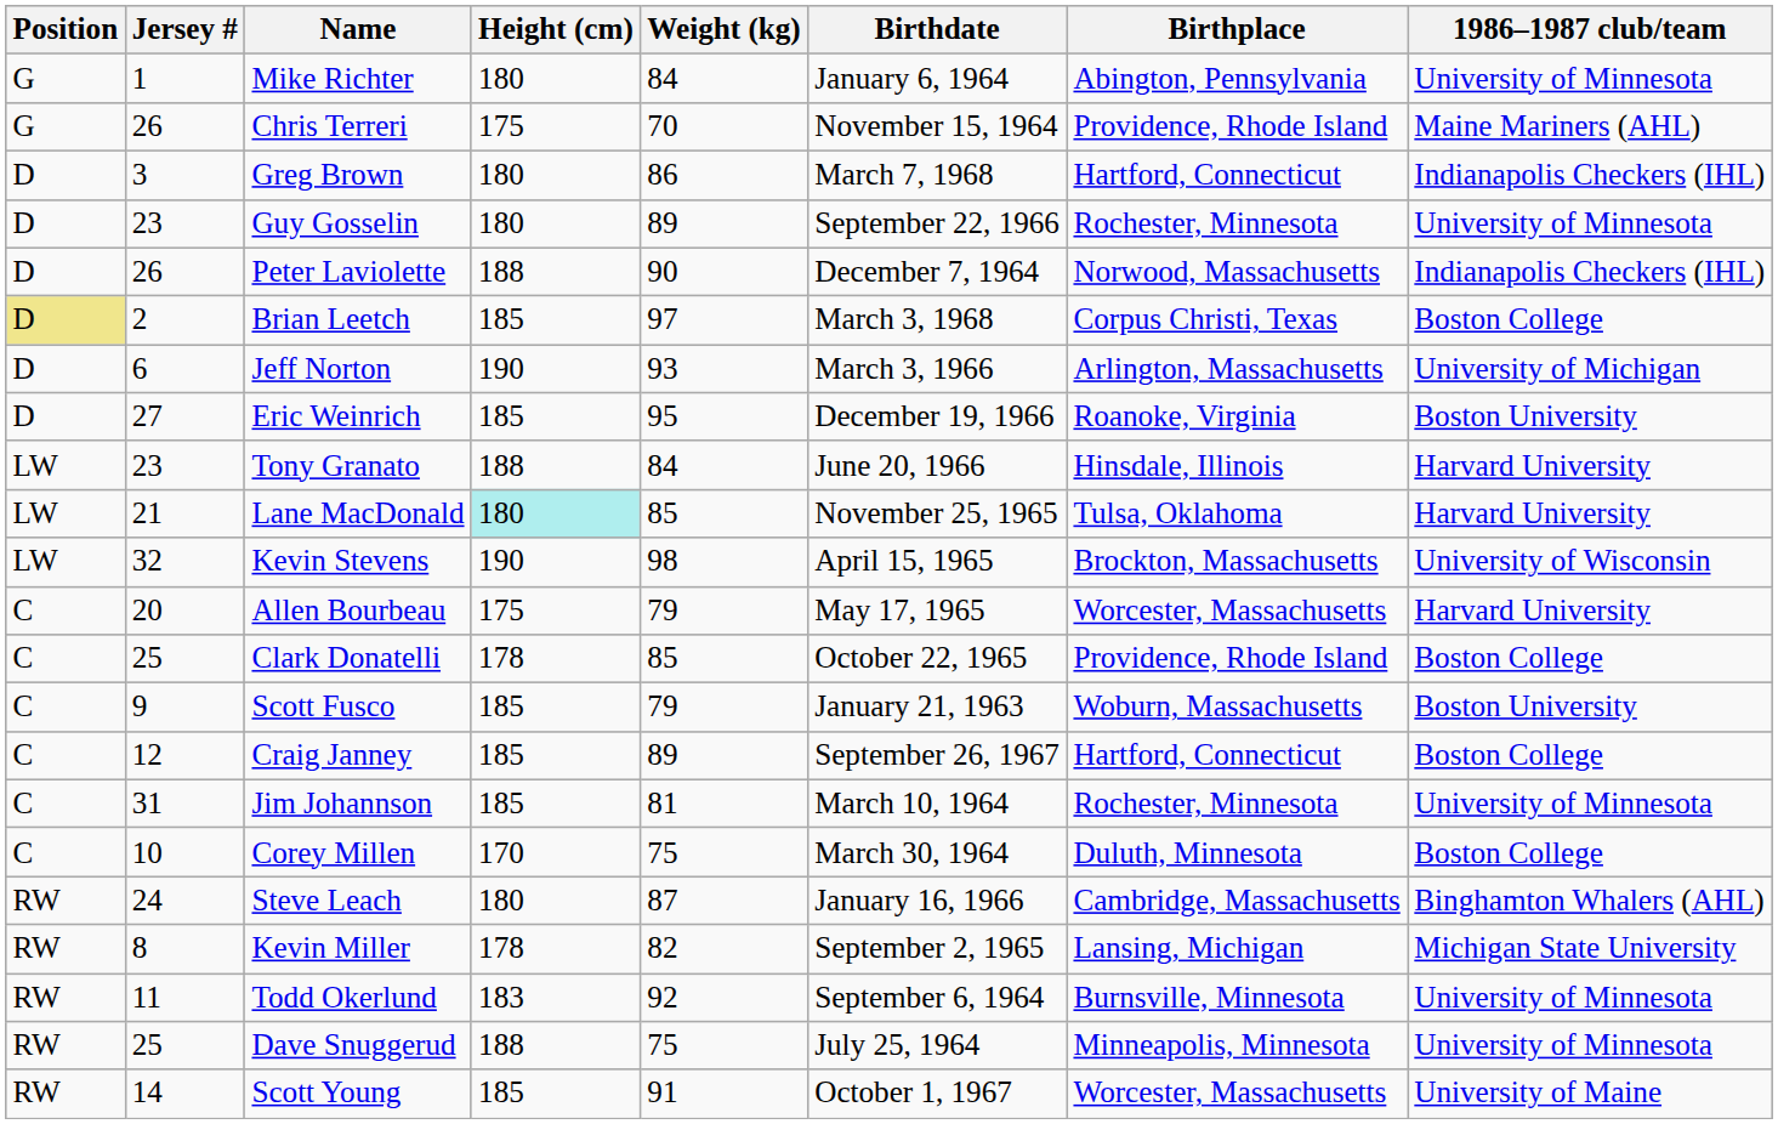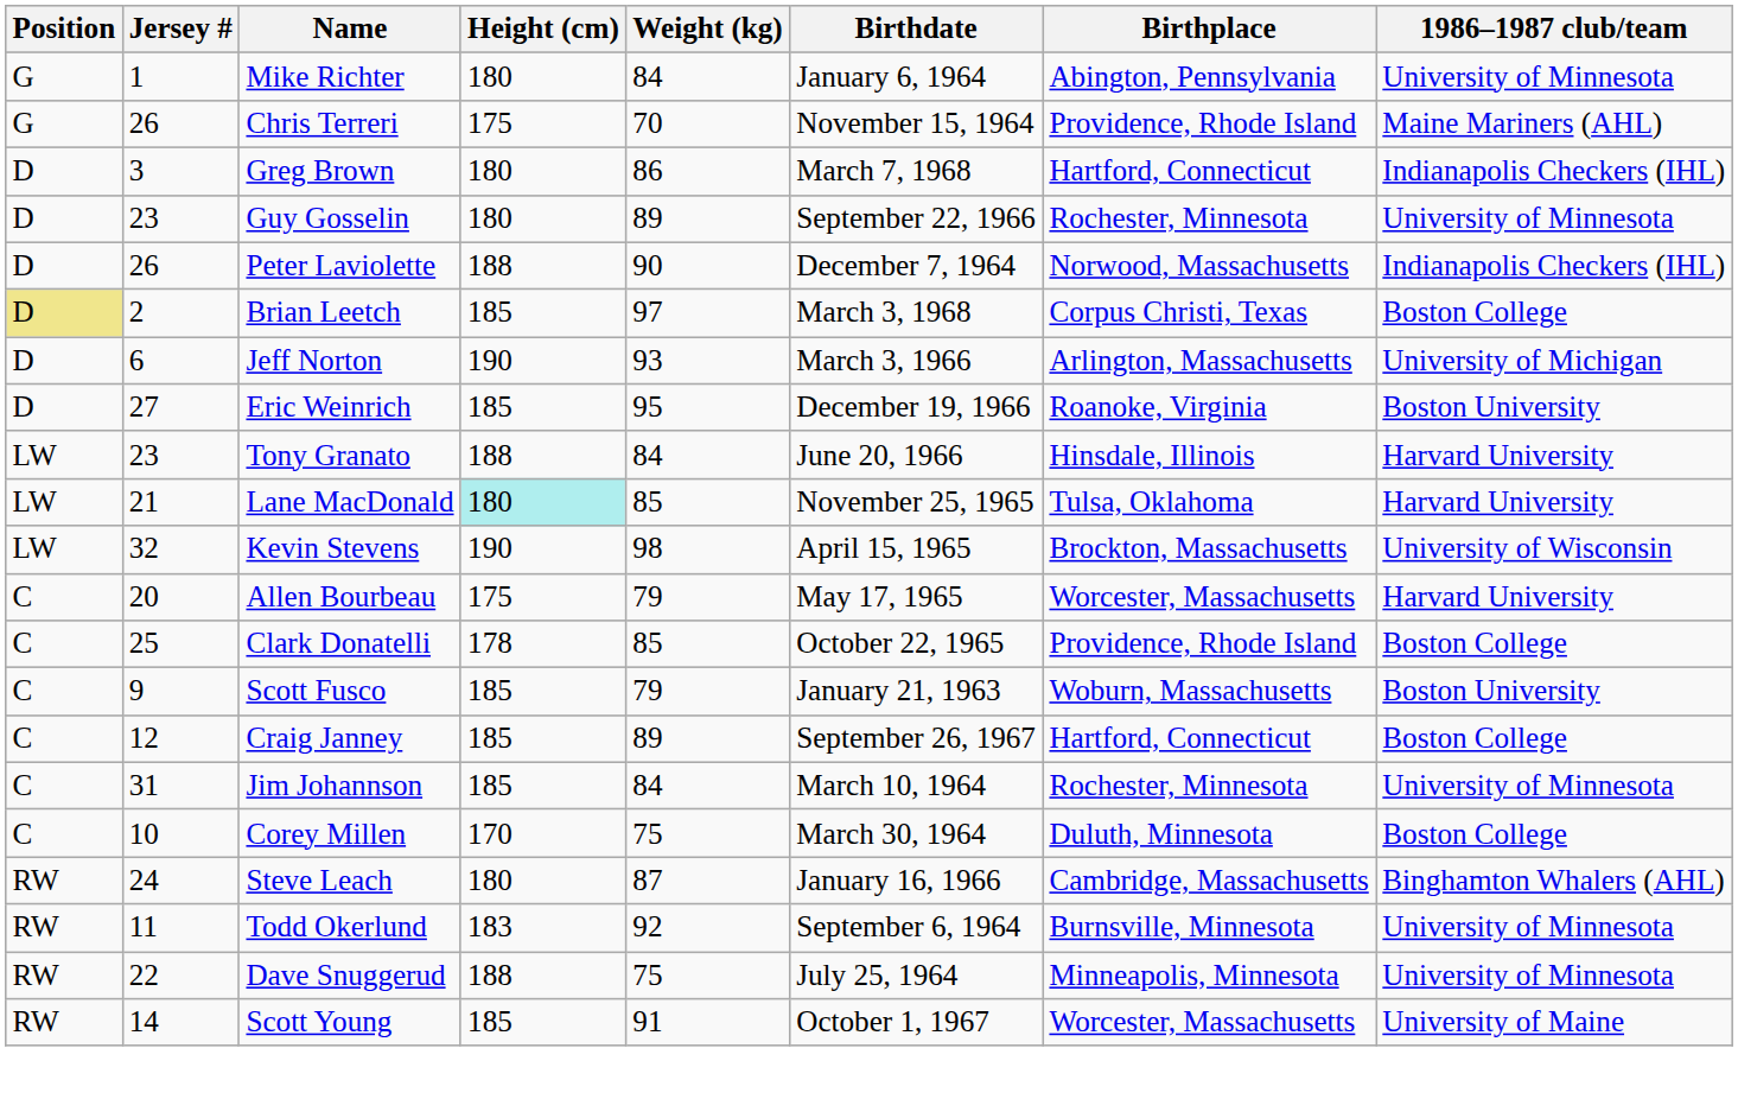Jim Johannson | Weight (kg): 81 -> 84
- row: RW | 8 | Kevin Miller | 178 | 82 | September 2, 1965 | Lansing, Michigan | Michigan State University
Dave Snuggerud | Jersey #: 25 -> 22
